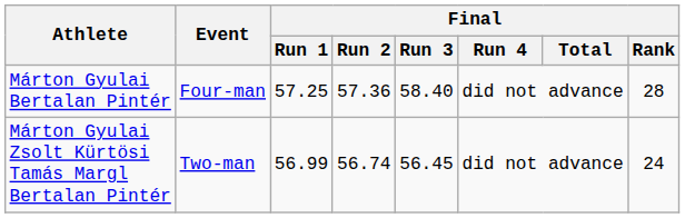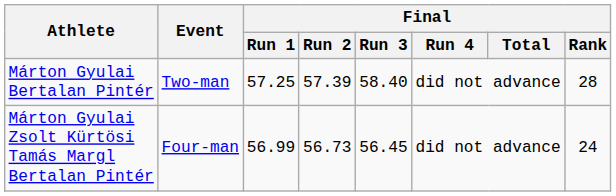Márton Gyulai Bertalan Pintér | Event: Four-man -> Two-man
Márton Gyulai Bertalan Pintér | Final / Run 2: 57.36 -> 57.39
Márton Gyulai Zsolt Kürtösi Tamás Margl Bertalan Pintér | Event: Two-man -> Four-man
Márton Gyulai Zsolt Kürtösi Tamás Margl Bertalan Pintér | Final / Run 2: 56.74 -> 56.73
